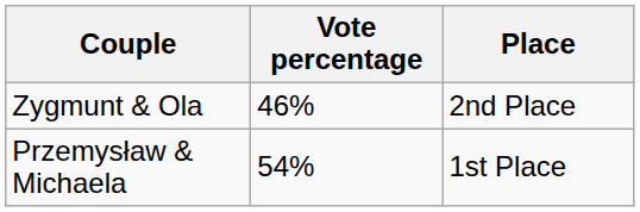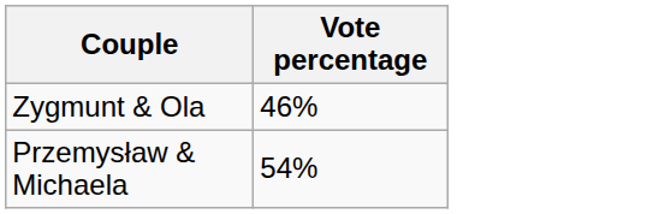- column: Place | 2nd Place | 1st Place
